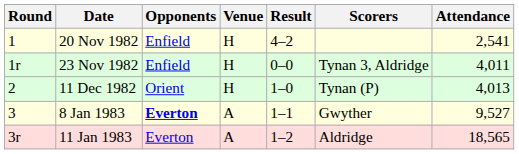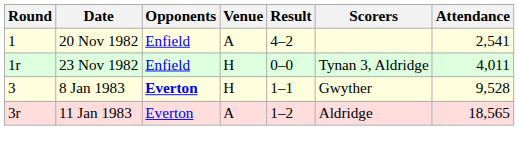20 Nov 1982 | Venue: H -> A
- row: 2 | 11 Dec 1982 | Orient | H | 1–0 | Tynan (P) | 4,013
8 Jan 1983 | Venue: A -> H
8 Jan 1983 | Attendance: 9,527 -> 9,528
